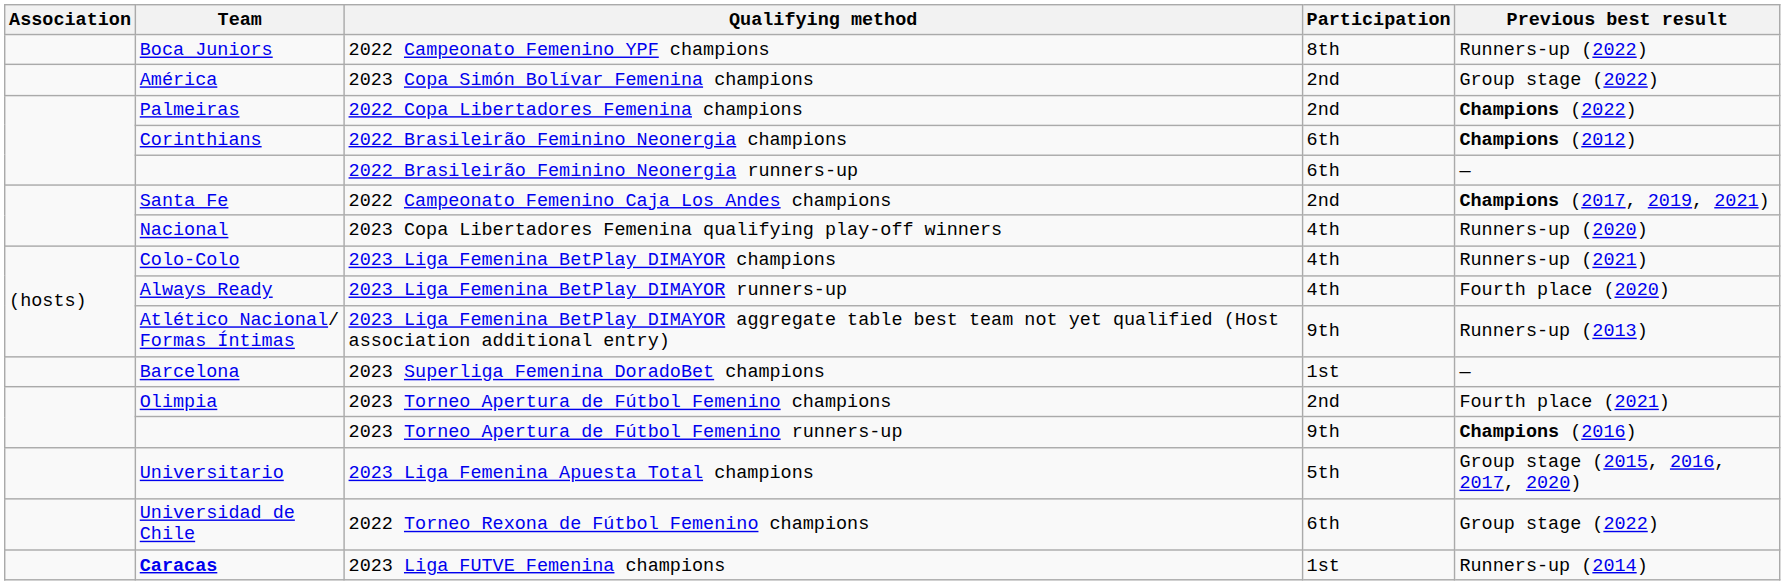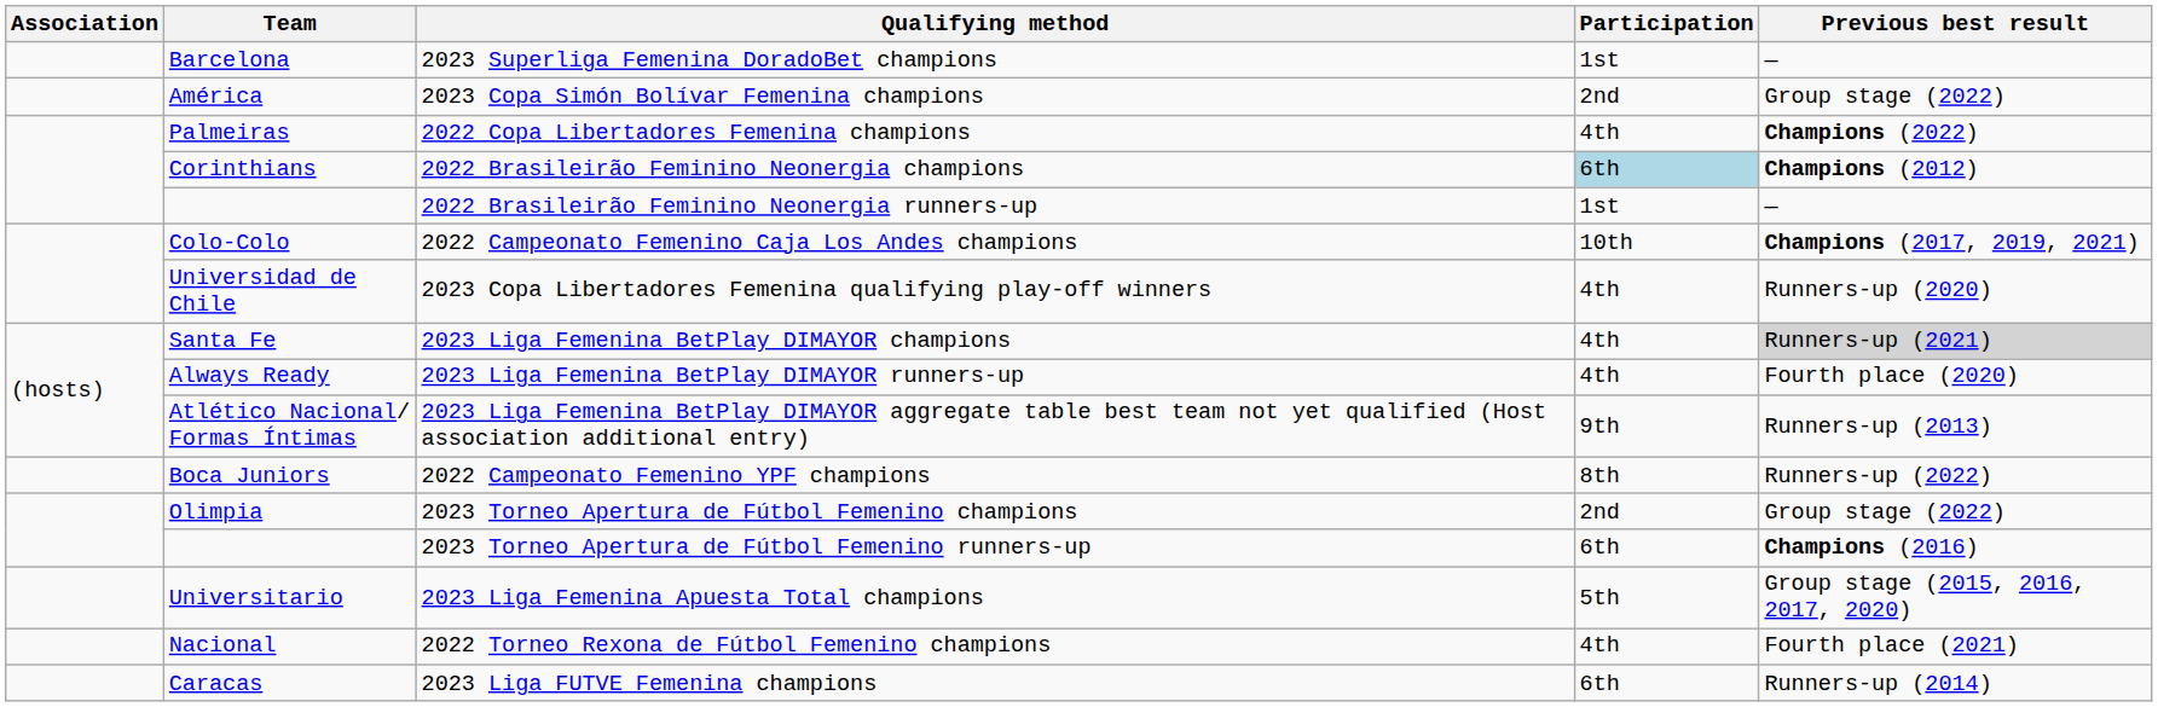rows swapped: 2022 Campeonato Femenino YPF champions <-> 2023 Superliga Femenina DoradoBet champions
2022 Copa Libertadores Femenina champions | Participation: 2nd -> 4th
2022 Brasileirão Feminino Neonergia champions | Participation: no background -> lightblue background
2022 Brasileirão Feminino Neonergia runners-up | Participation: 6th -> 1st
2022 Campeonato Femenino Caja Los Andes champions | Team: Santa Fe -> Colo-Colo
2022 Campeonato Femenino Caja Los Andes champions | Participation: 2nd -> 10th
2023 Copa Libertadores Femenina qualifying play-off winners | Team: Nacional -> Universidad de Chile
2023 Liga Femenina BetPlay DIMAYOR champions | Team: Colo-Colo -> Santa Fe
2023 Liga Femenina BetPlay DIMAYOR champions | Previous best result: no background -> lightgrey background
2023 Torneo Apertura de Fútbol Femenino champions | Previous best result: Fourth place (2021) -> Group stage (2022)
2023 Torneo Apertura de Fútbol Femenino runners-up | Participation: 9th -> 6th
2022 Torneo Rexona de Fútbol Femenino champions | Team: Universidad de Chile -> Nacional
2022 Torneo Rexona de Fútbol Femenino champions | Participation: 6th -> 4th
2022 Torneo Rexona de Fútbol Femenino champions | Previous best result: Group stage (2022) -> Fourth place (2021)
2023 Liga FUTVE Femenina champions | Team: bold -> normal
2023 Liga FUTVE Femenina champions | Participation: 1st -> 6th
